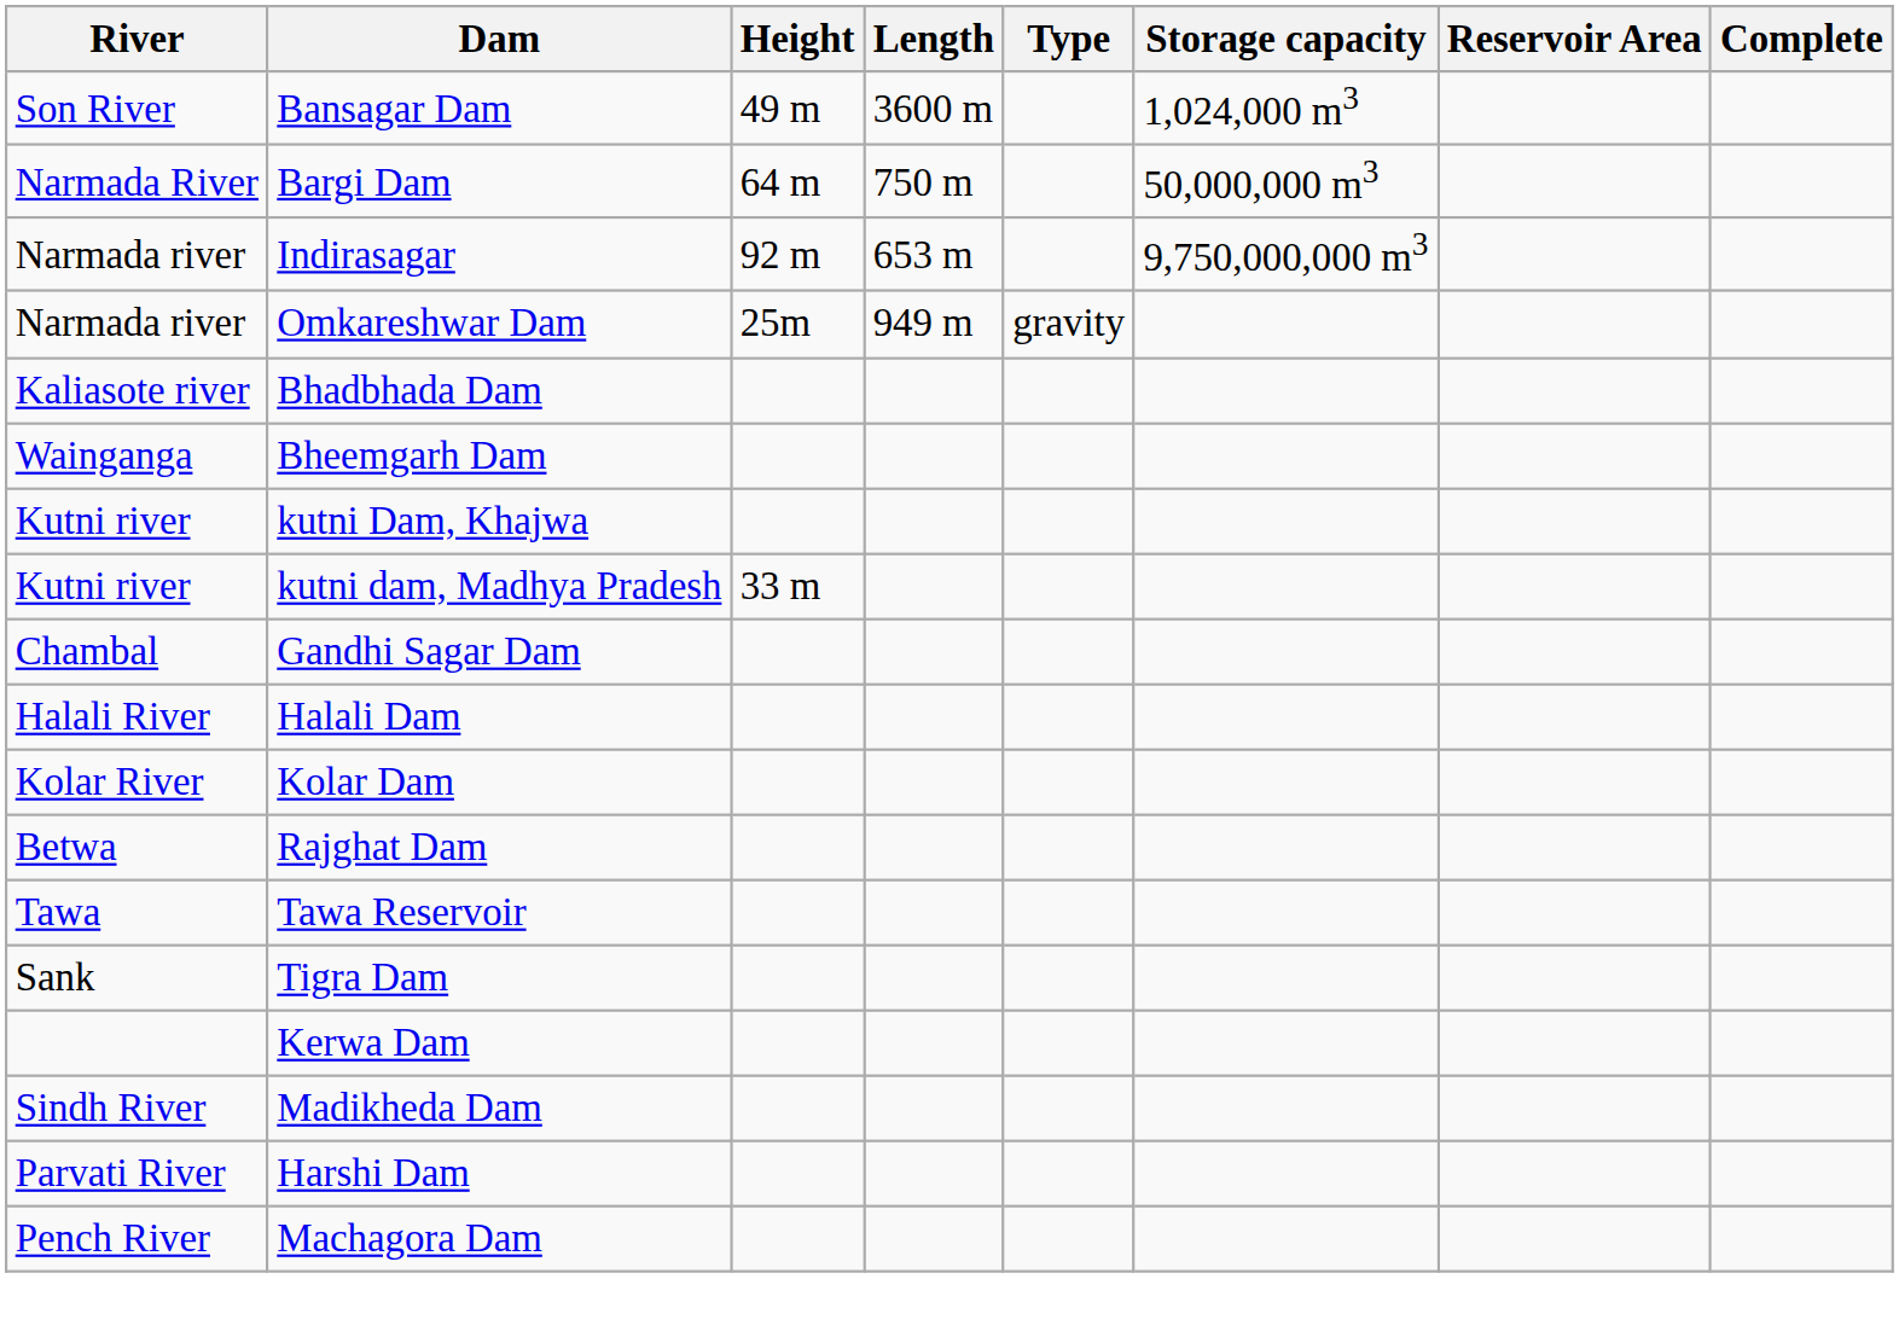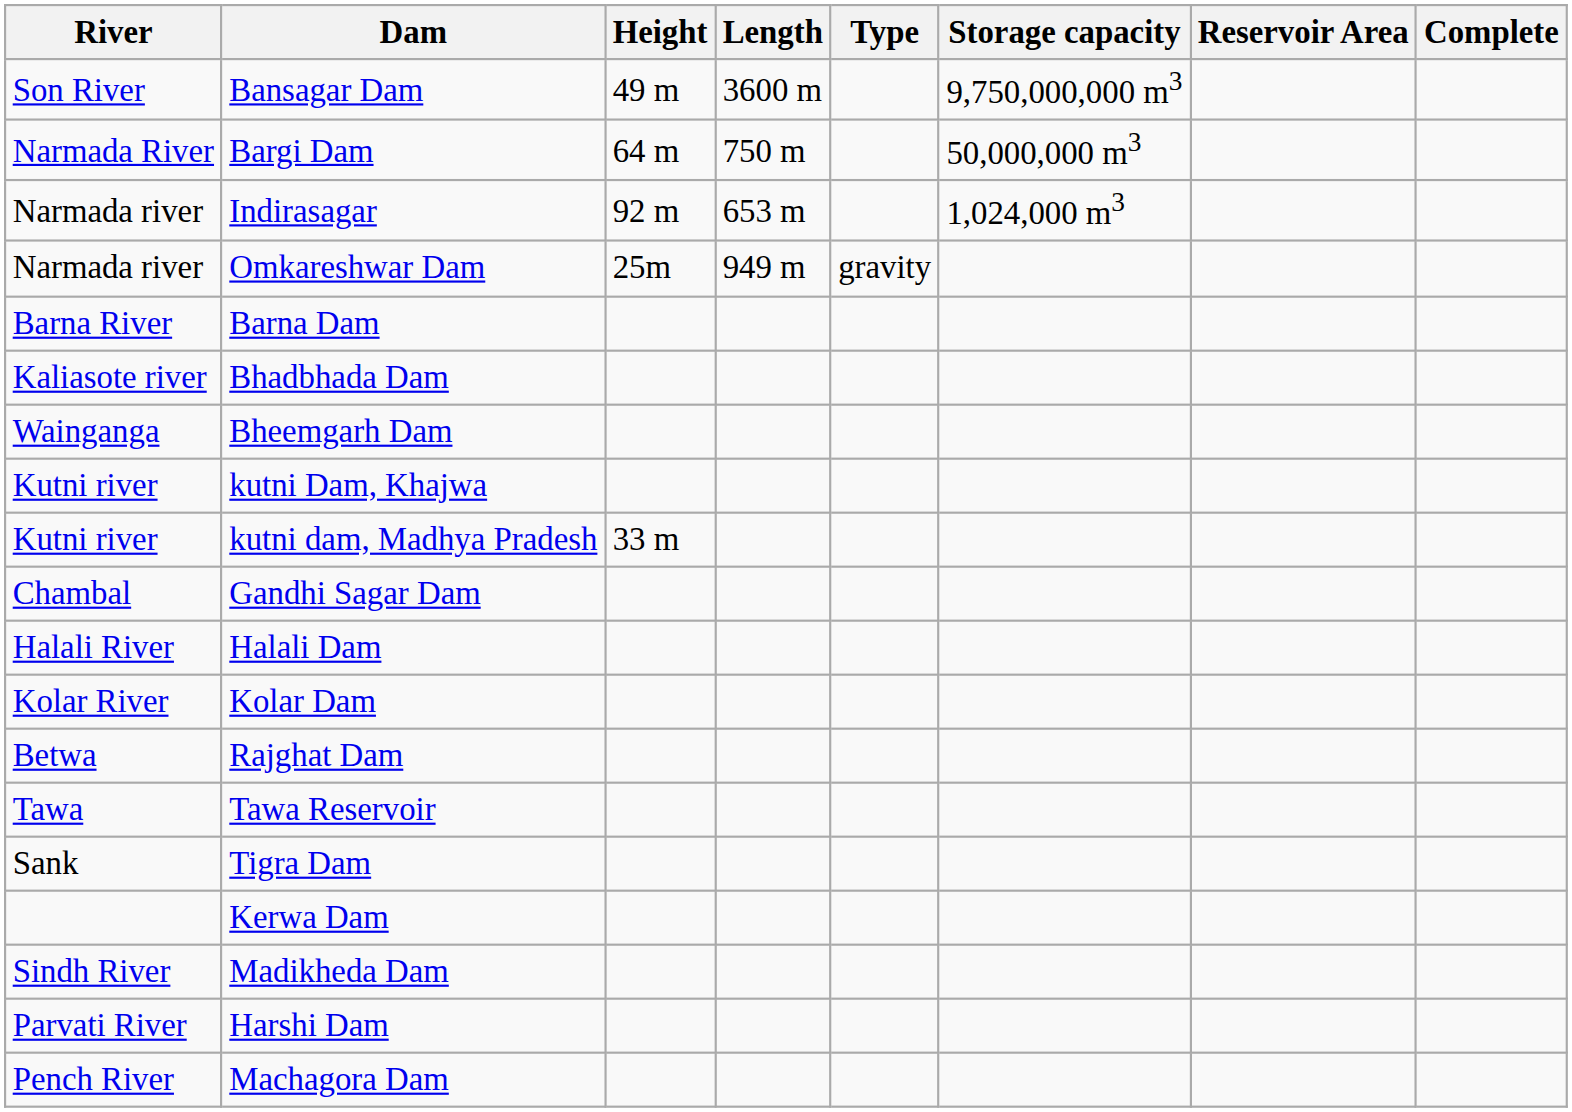Bansagar Dam | Storage capacity: 1,024,000 m3 -> 9,750,000,000 m3
Indirasagar | Storage capacity: 9,750,000,000 m3 -> 1,024,000 m3
+ row: Barna River | Barna Dam
